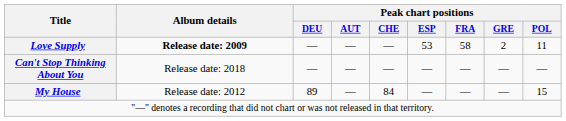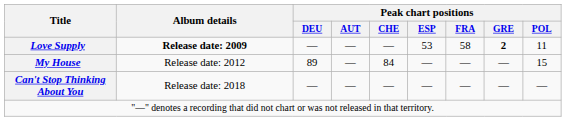Love Supply | Peak chart positions / GRE: normal -> bold
rows swapped: My House <-> Can't Stop Thinking About You
